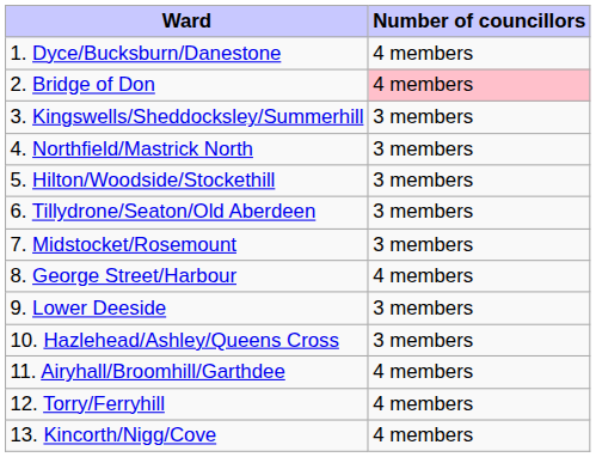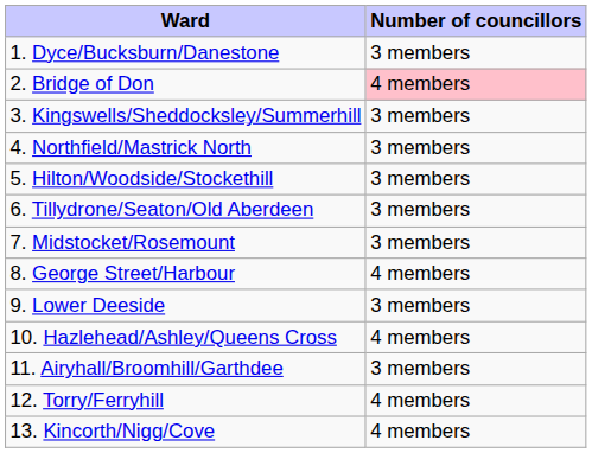1. Dyce/Bucksburn/Danestone | Number of councillors: 4 members -> 3 members
10. Hazlehead/Ashley/Queens Cross | Number of councillors: 3 members -> 4 members
11. Airyhall/Broomhill/Garthdee | Number of councillors: 4 members -> 3 members
